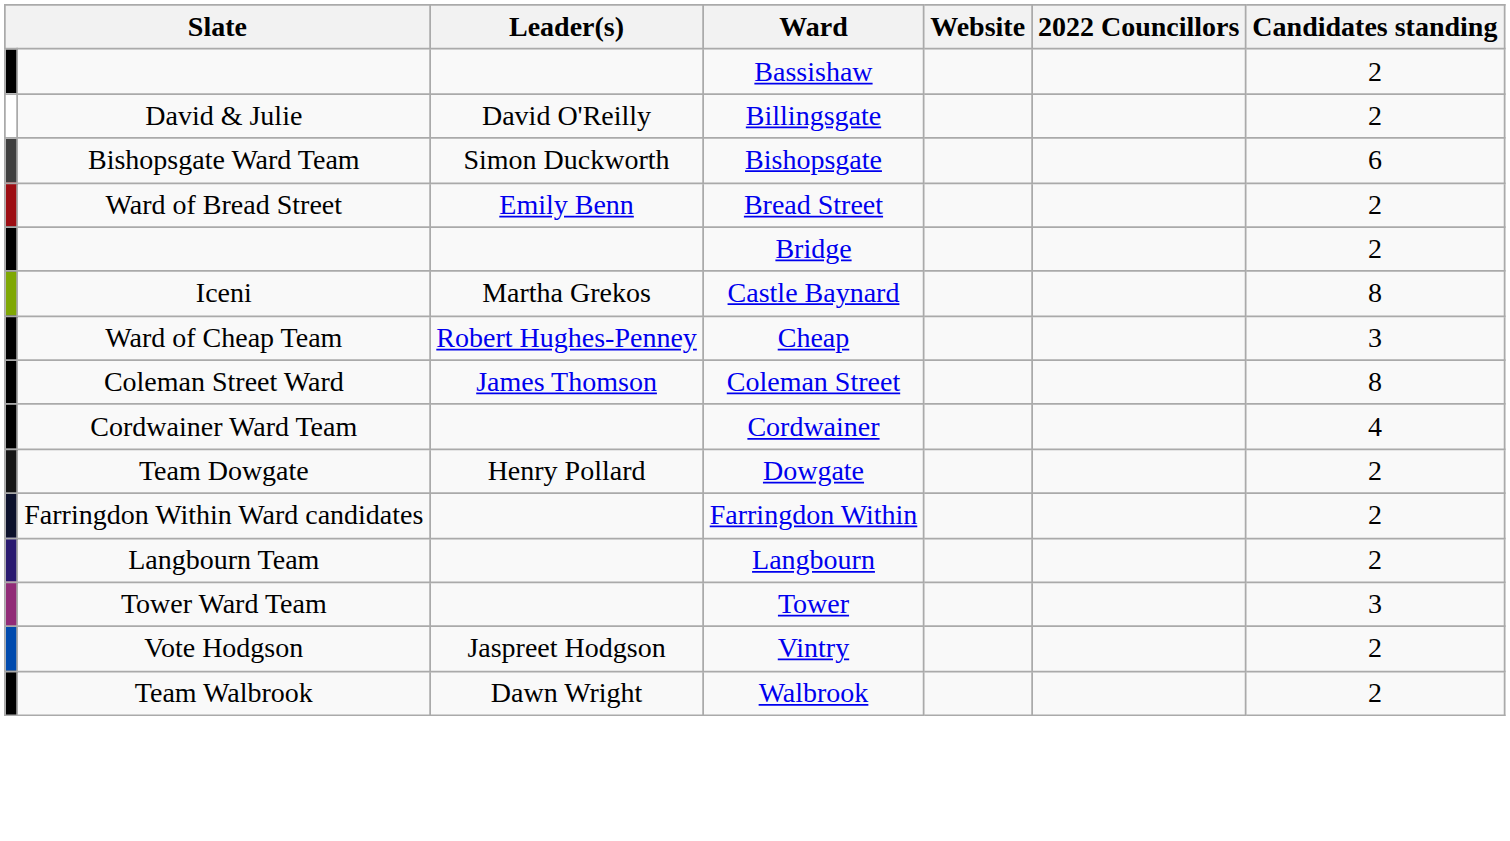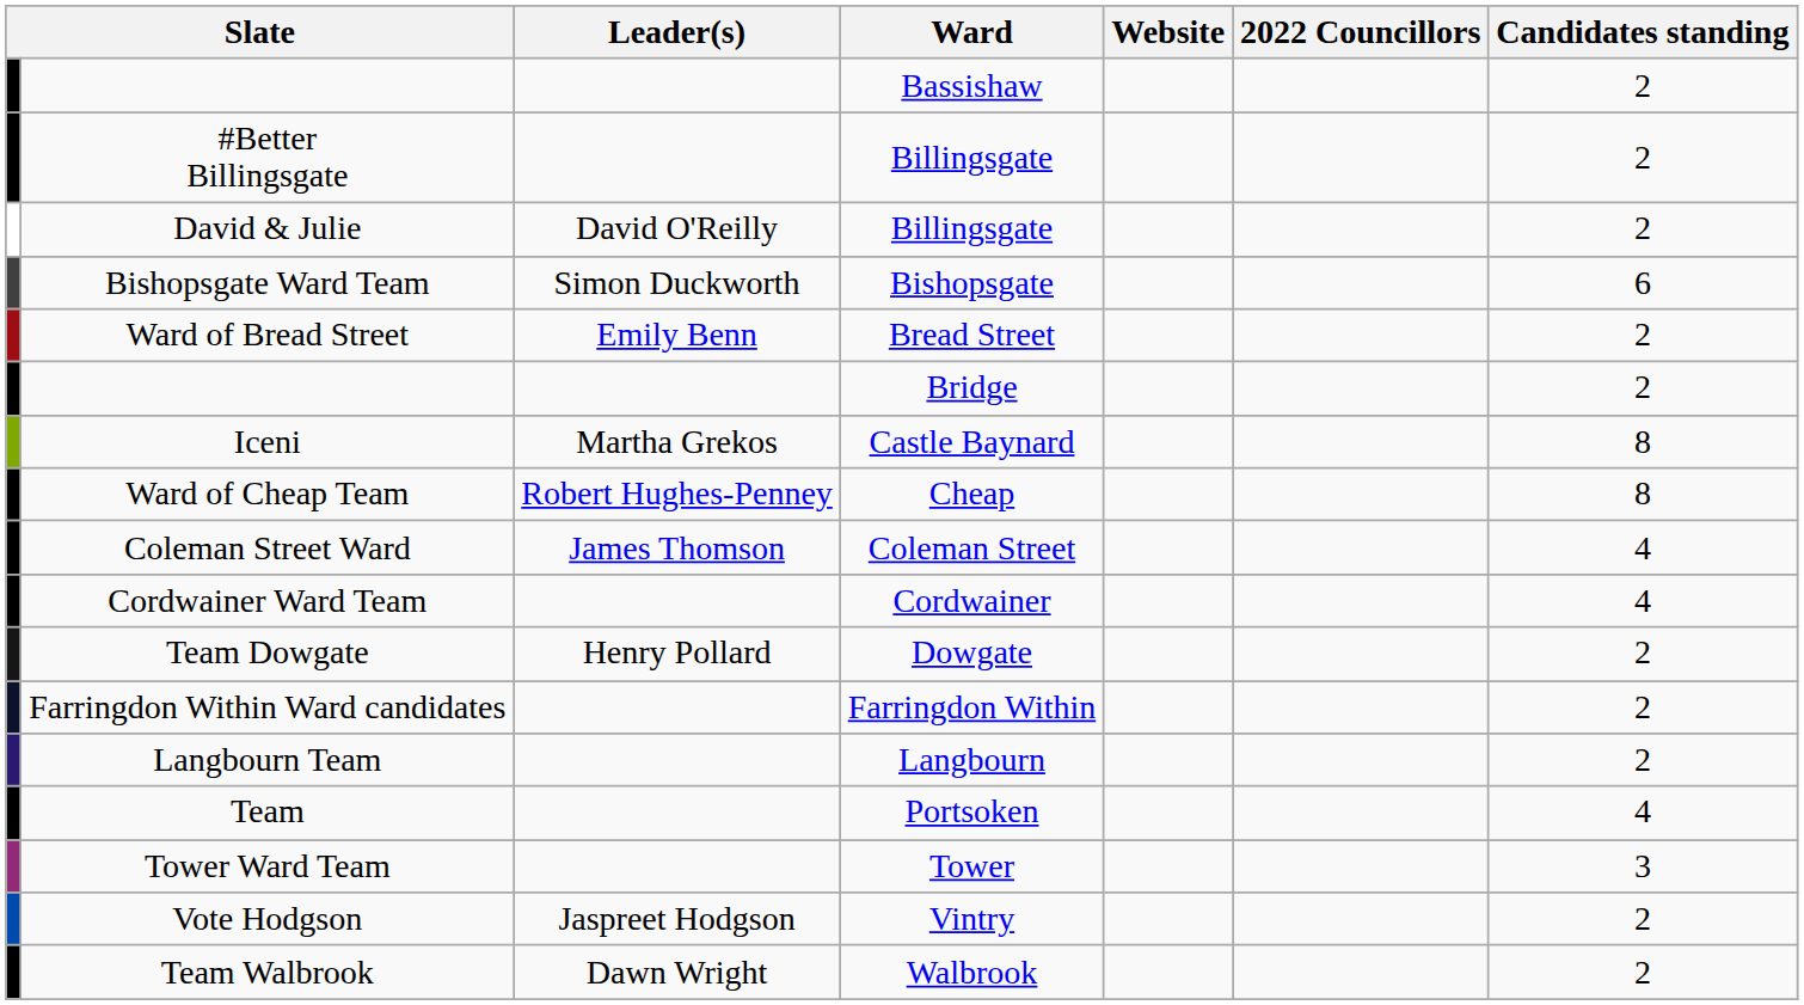+ row: #Better Billingsgate | Billingsgate | 2
Ward of Cheap Team | Candidates standing: 3 -> 8
Coleman Street Ward | Candidates standing: 8 -> 4
+ row: Team | Portsoken | 4
